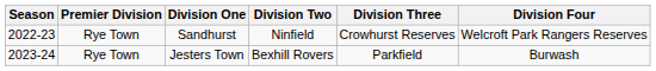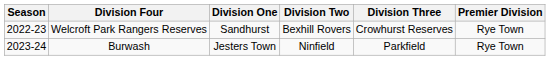columns swapped: Premier Division <-> Division Four
Sandhurst | Division Two: Ninfield -> Bexhill Rovers
Jesters Town | Division Two: Bexhill Rovers -> Ninfield
